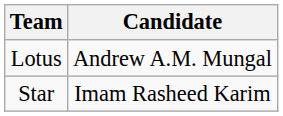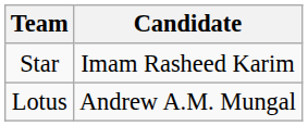rows swapped: Star <-> Lotus
